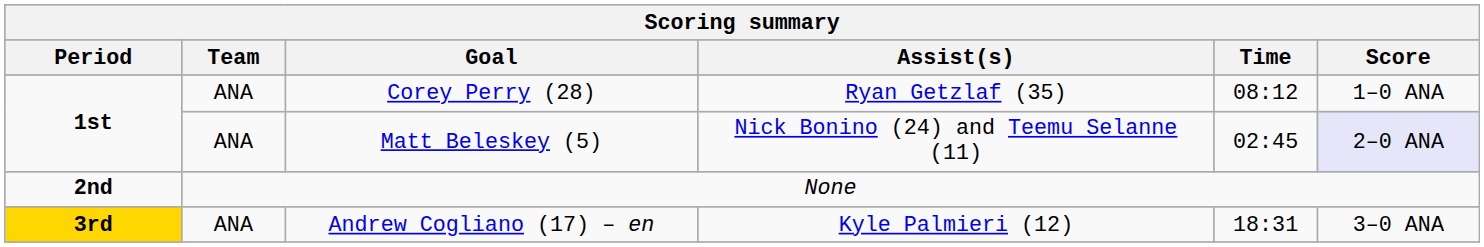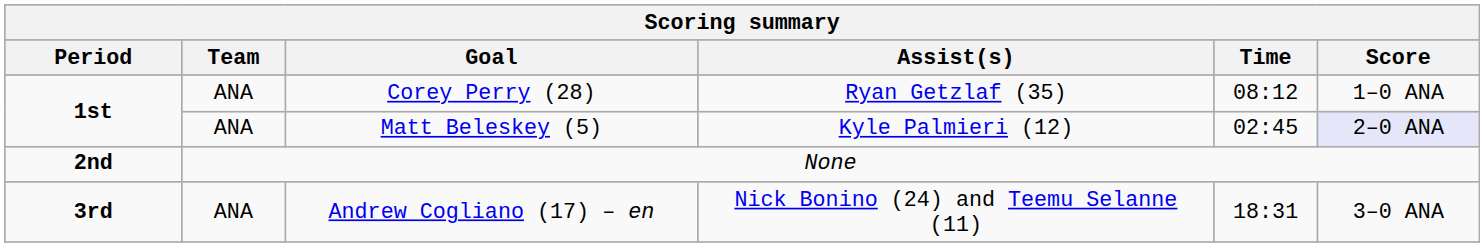Matt Beleskey (5) | Assist(s): Nick Bonino (24) and Teemu Selanne (11) -> Kyle Palmieri (12)
Andrew Cogliano (17) – en | Period: gold background -> no background
Andrew Cogliano (17) – en | Assist(s): Kyle Palmieri (12) -> Nick Bonino (24) and Teemu Selanne (11)
